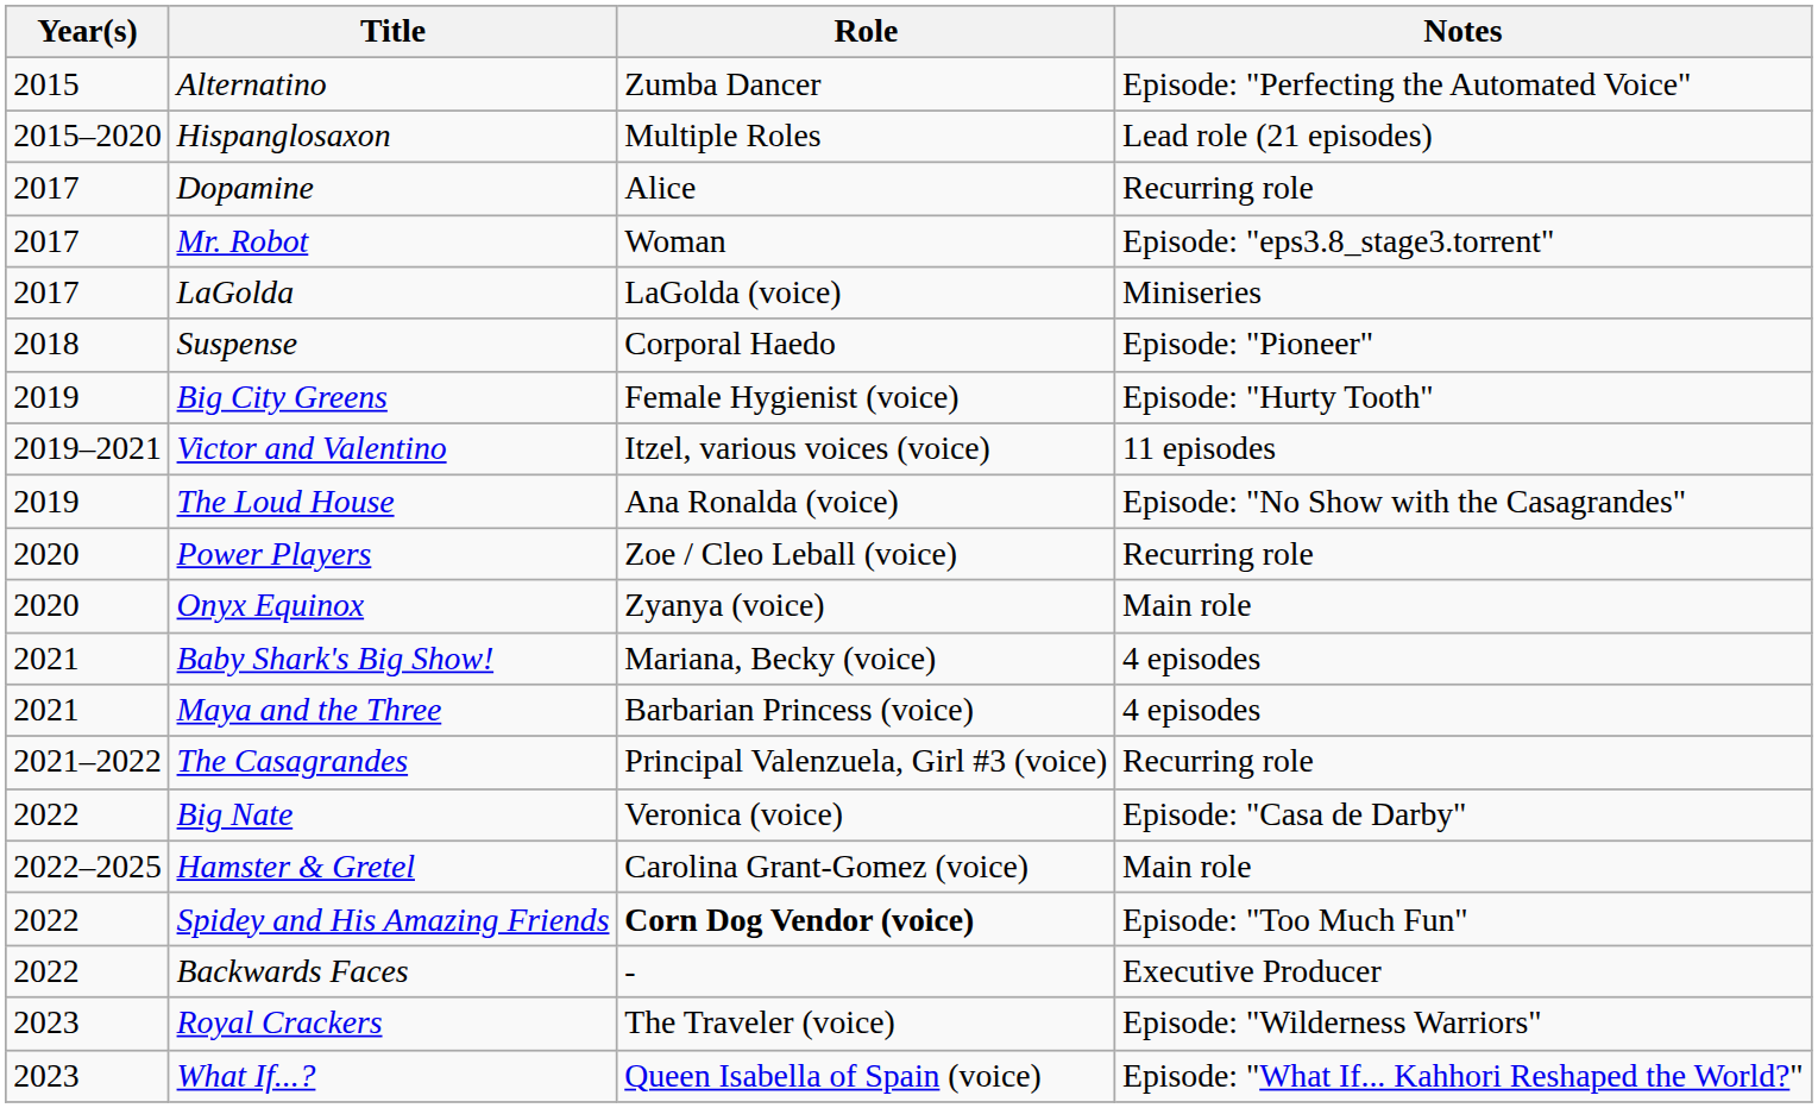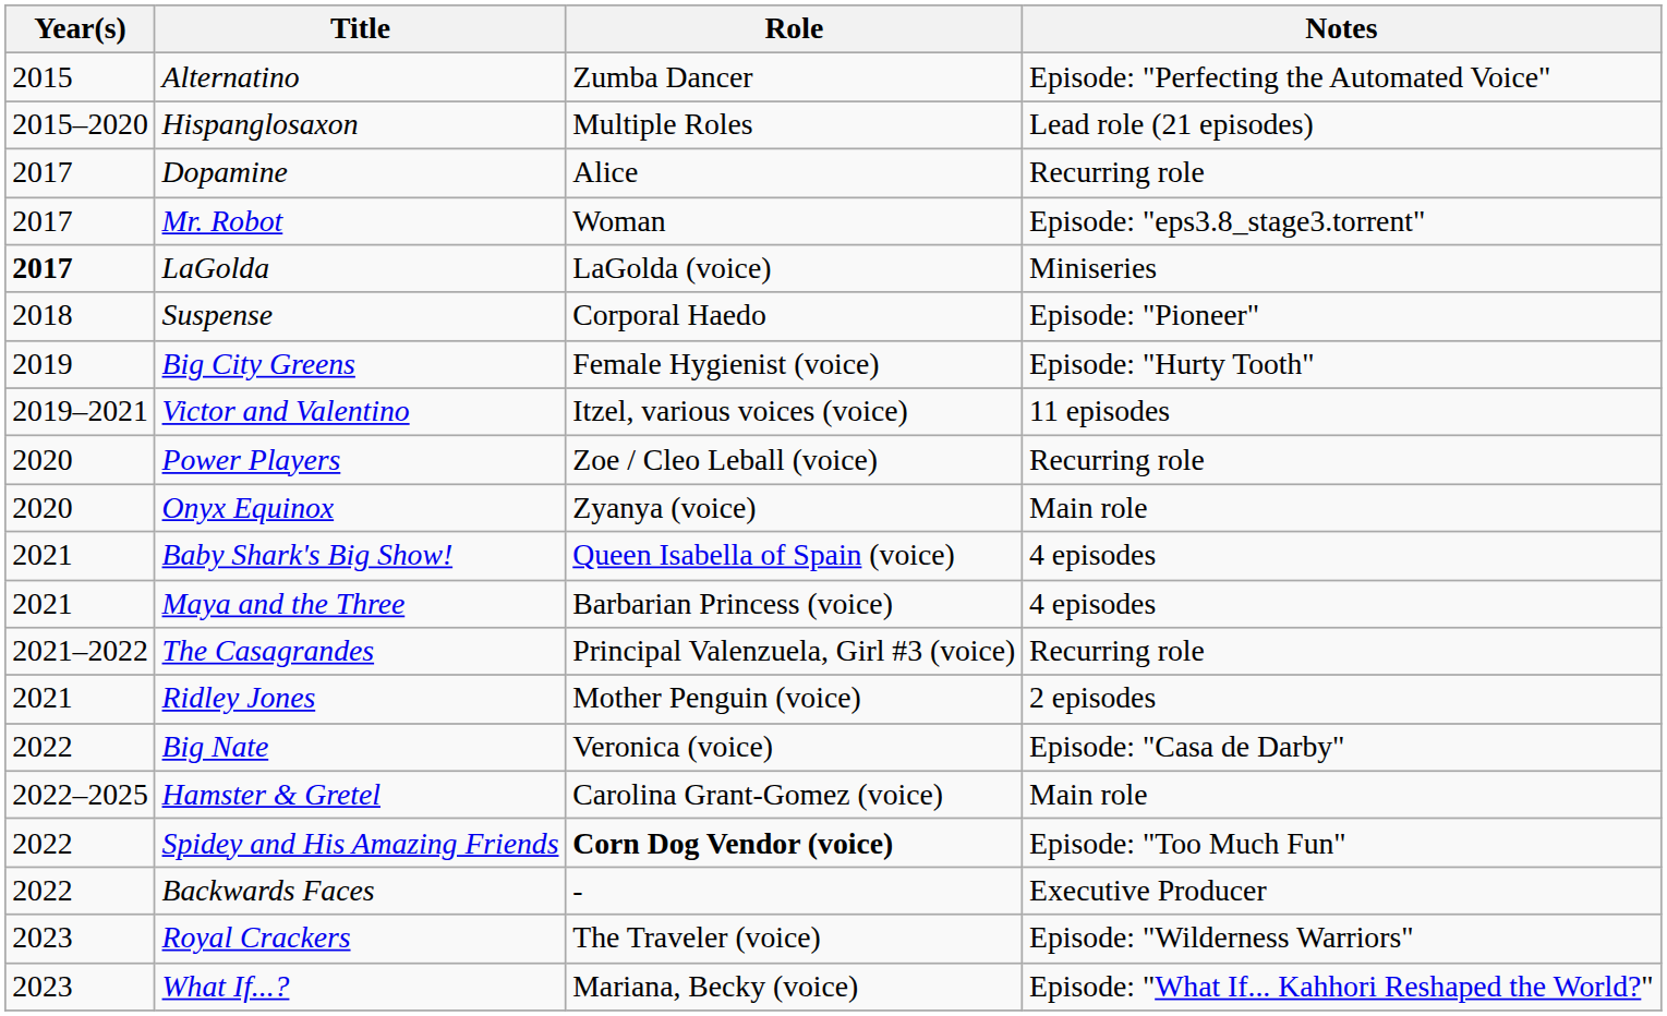LaGolda | Year(s): normal -> bold
- row: 2019 | The Loud House | Ana Ronalda (voice) | Episode: "No Show with the Casagrandes"
Baby Shark's Big Show! | Role: Mariana, Becky (voice) -> Queen Isabella of Spain (voice)
+ row: 2021 | Ridley Jones | Mother Penguin (voice) | 2 episodes
What If...? | Role: Queen Isabella of Spain (voice) -> Mariana, Becky (voice)
